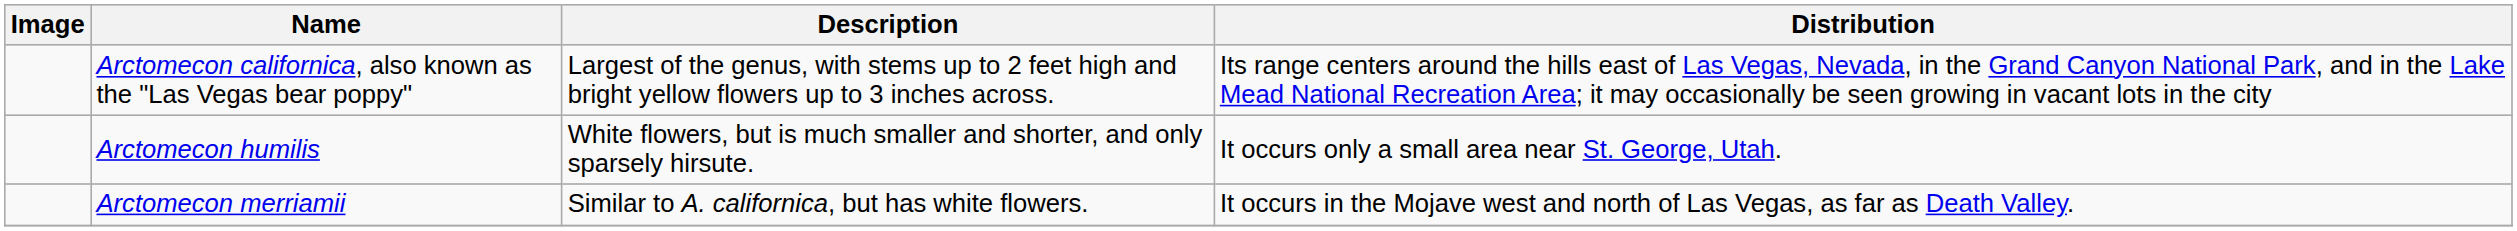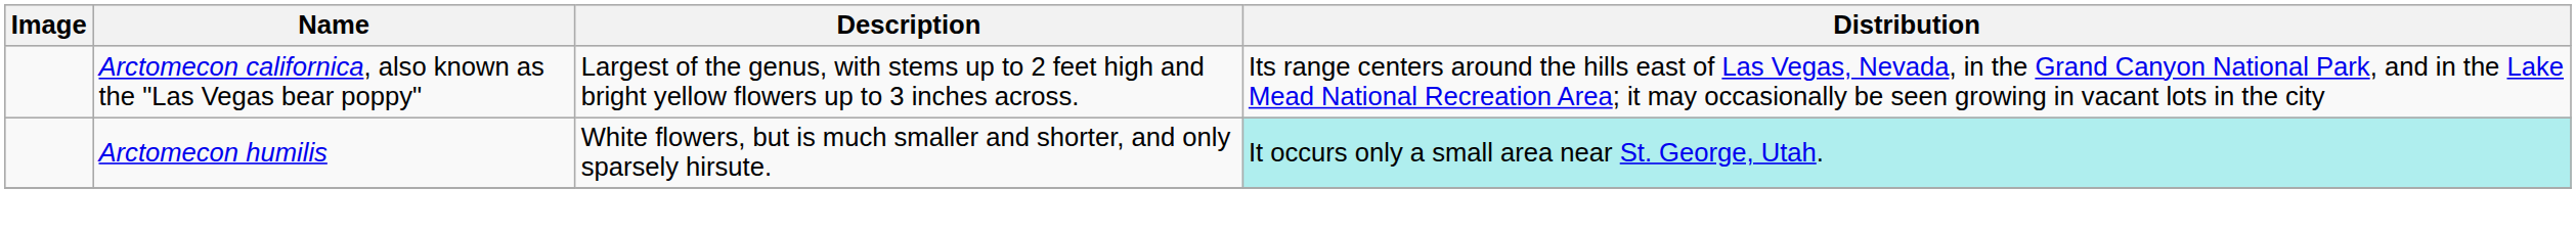Arctomecon humilis | Distribution: no background -> paleturquoise background
- row: Arctomecon merriamii | Similar to A. californica, but has white flowers. | It occurs in the Mojave west and north of Las Vegas, as far as Death Valley.
